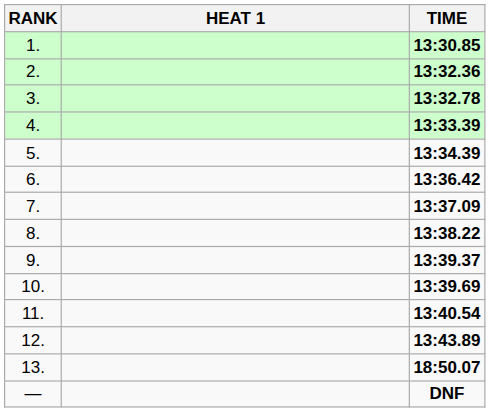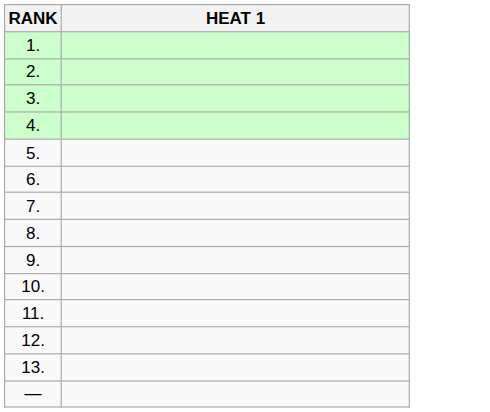- column: TIME | 13:30.85 | 13:32.36 | 13:32.78 | 13:33.39 | 13:34.39 | 13:36.42 | 13:37.09 | 13:38.22 | 13:39.37 | 13:39.69 | 13:40.54 | 13:43.89 | 18:50.07 | DNF
